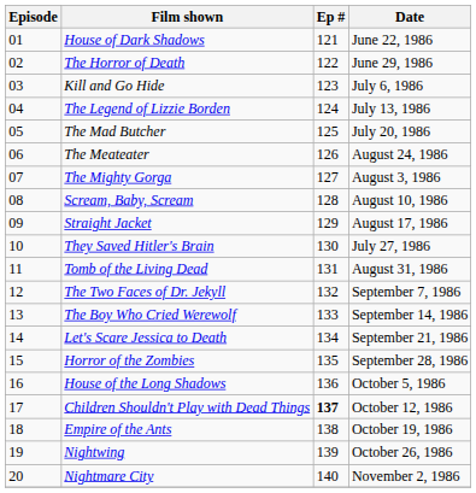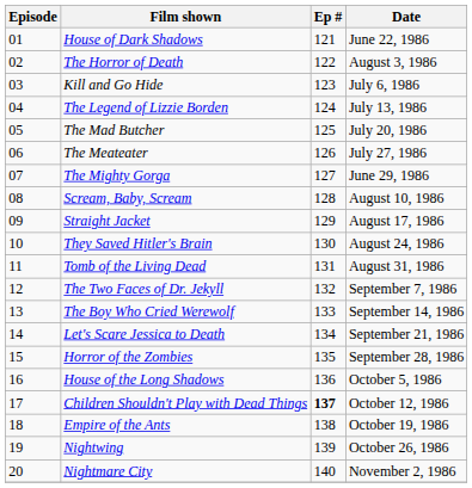The Horror of Death | Date: June 29, 1986 -> August 3, 1986
The Meateater | Date: August 24, 1986 -> July 27, 1986
The Mighty Gorga | Date: August 3, 1986 -> June 29, 1986
They Saved Hitler's Brain | Date: July 27, 1986 -> August 24, 1986
